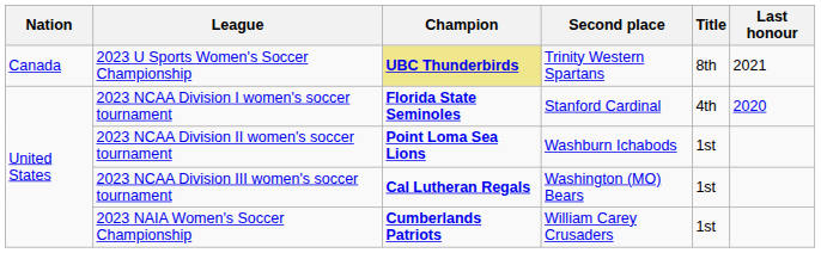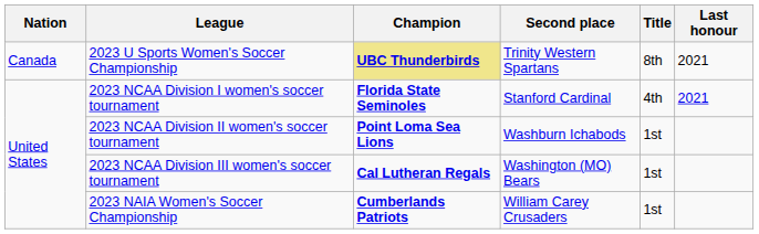2023 NCAA Division I women's soccer tournament | Last honour: 2020 -> 2021
